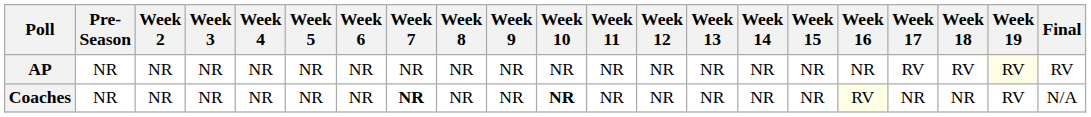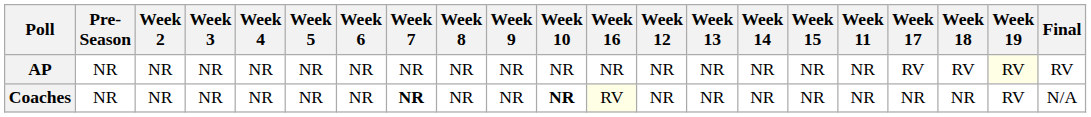columns swapped: Week 11 <-> Week 16
